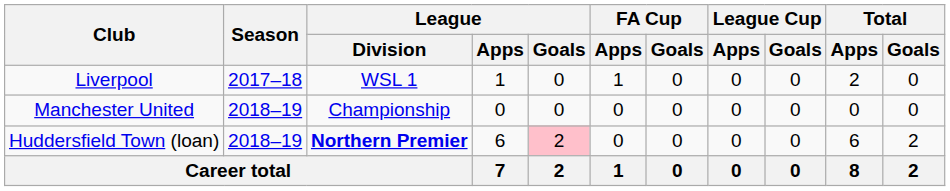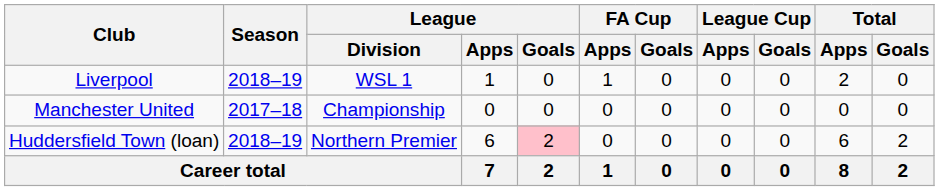Liverpool | Season: 2017–18 -> 2018–19
Manchester United | Season: 2018–19 -> 2017–18
Huddersfield Town (loan) | League / Division: bold -> normal
